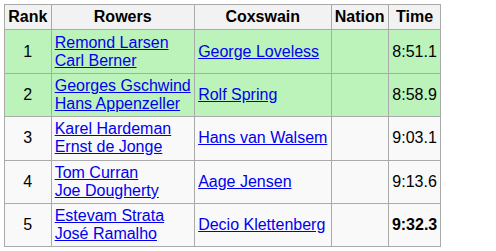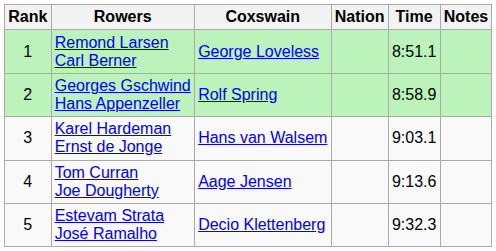+ column: Notes
Estevam Strata José Ramalho | Time: bold -> normal
